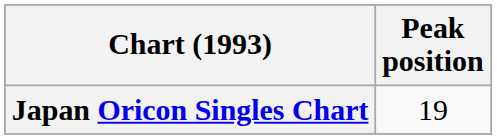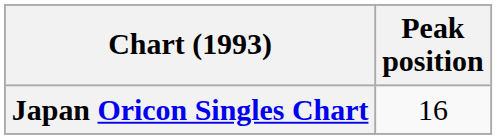Japan Oricon Singles Chart | Peak position: 19 -> 16
